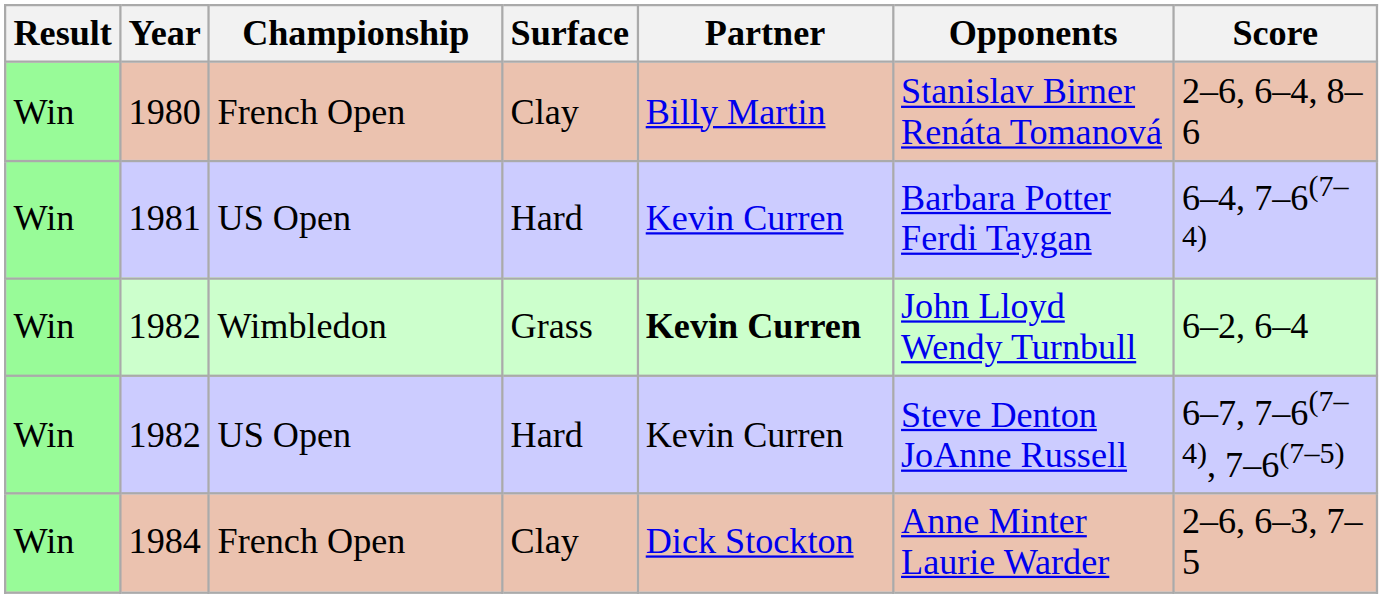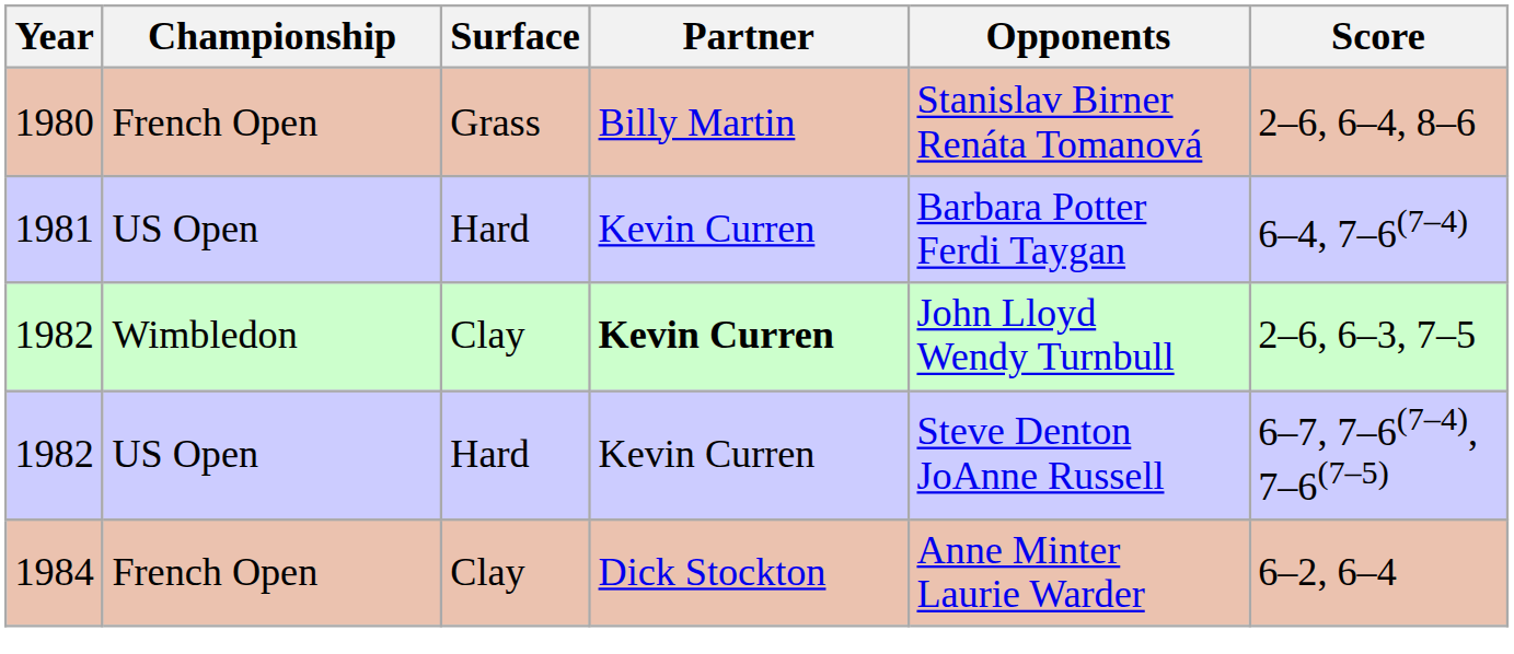- column: Result | Win | Win | Win | Win | Win
1980 | Surface: Clay -> Grass
1982 / Wimbledon | Surface: Grass -> Clay
1982 / Wimbledon | Score: 6–2, 6–4 -> 2–6, 6–3, 7–5
1984 | Score: 2–6, 6–3, 7–5 -> 6–2, 6–4
